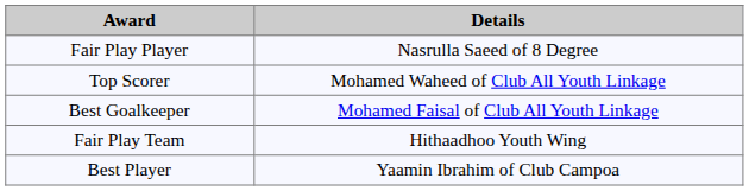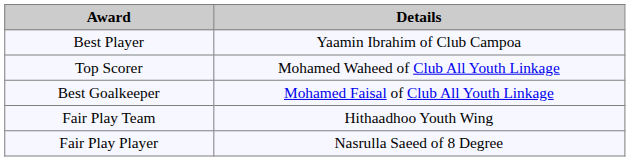rows swapped: Best Player <-> Fair Play Player
